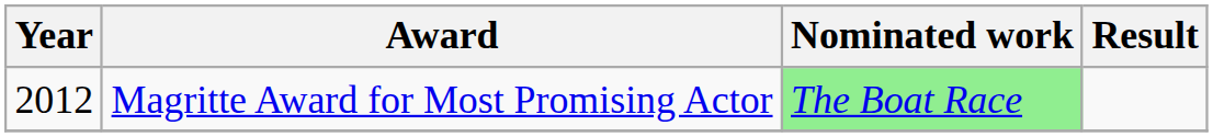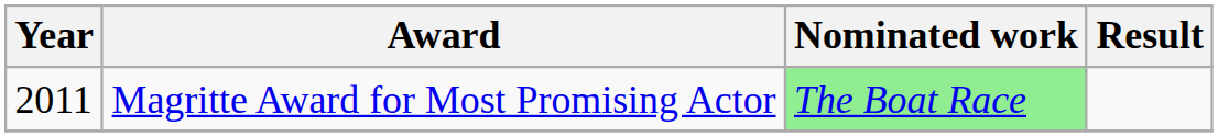Magritte Award for Most Promising Actor | Year: 2012 -> 2011
